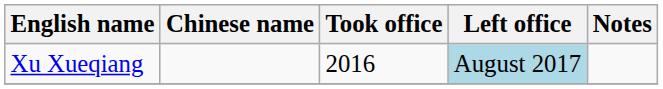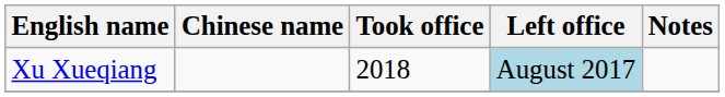Xu Xueqiang | Took office: 2016 -> 2018
